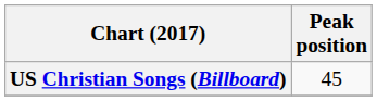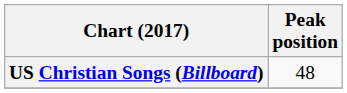US Christian Songs (Billboard) | Peak position: 45 -> 48
